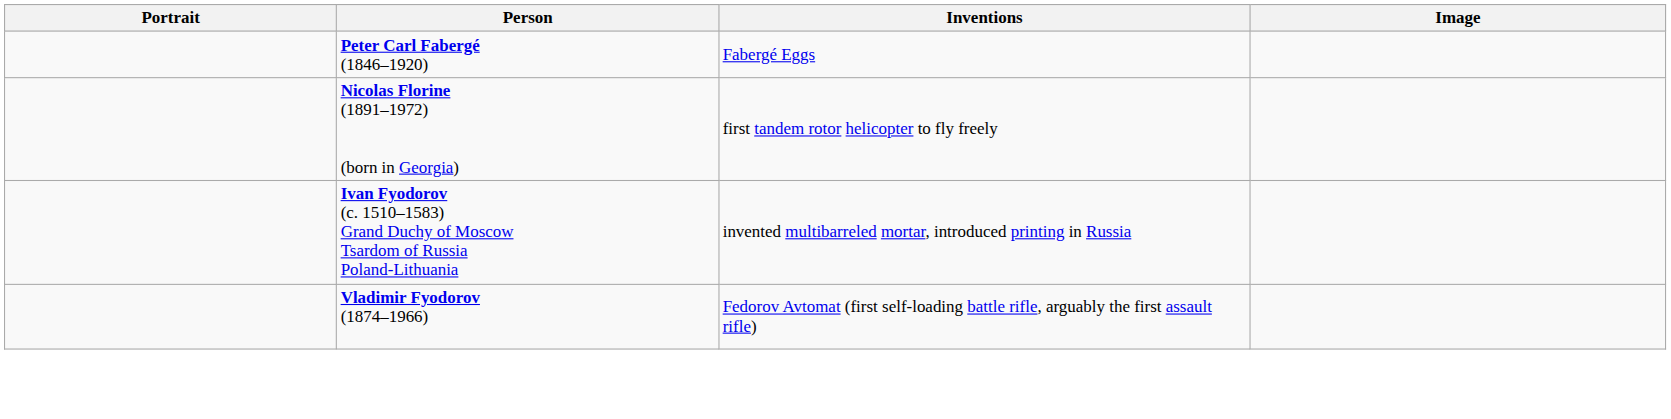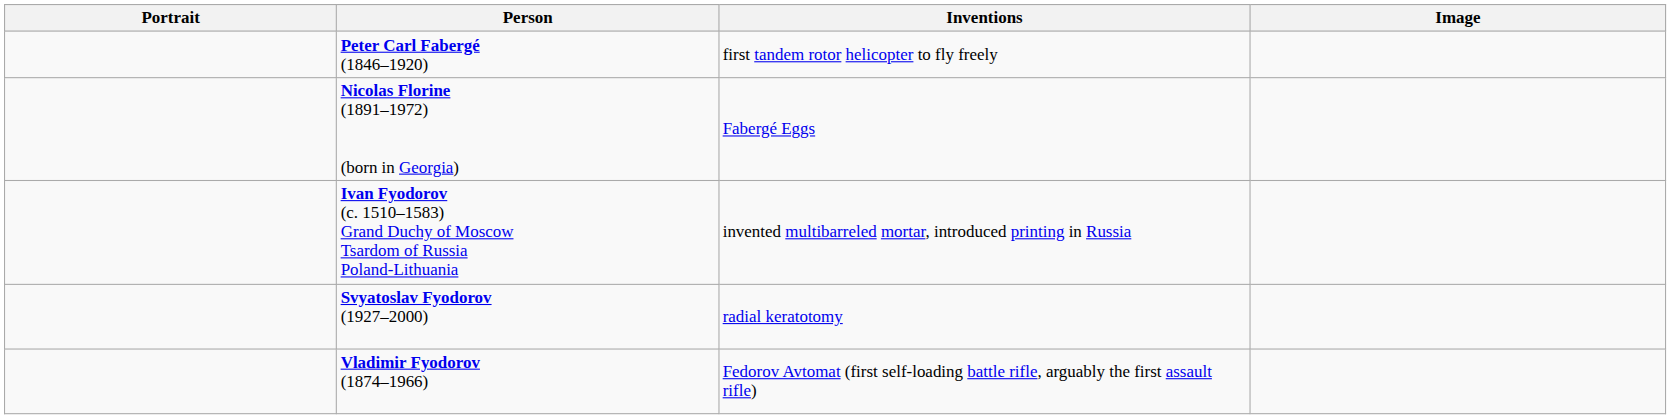Peter Carl Fabergé (1846–1920) | Inventions: Fabergé Eggs -> first tandem rotor helicopter to fly freely
Nicolas Florine (1891–1972) (born in Georgia) | Inventions: first tandem rotor helicopter to fly freely -> Fabergé Eggs
+ row: Svyatoslav Fyodorov (1927–2000) | radial keratotomy
